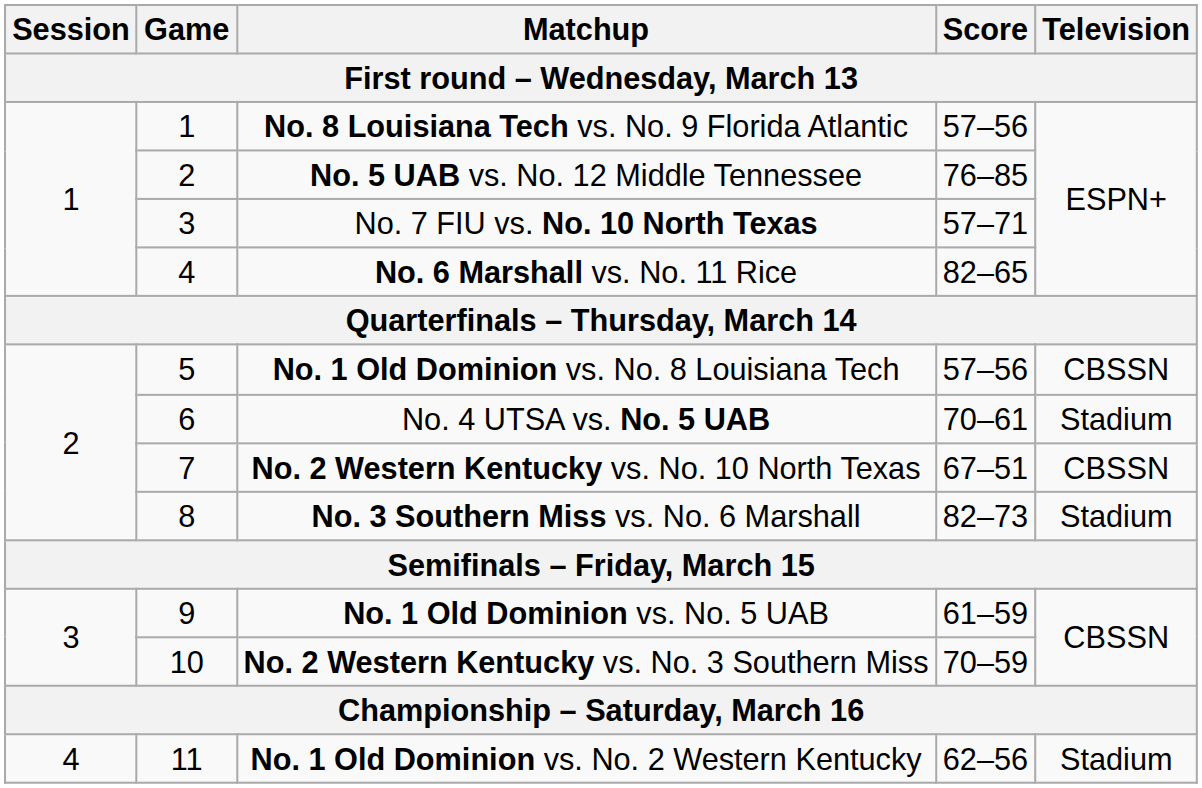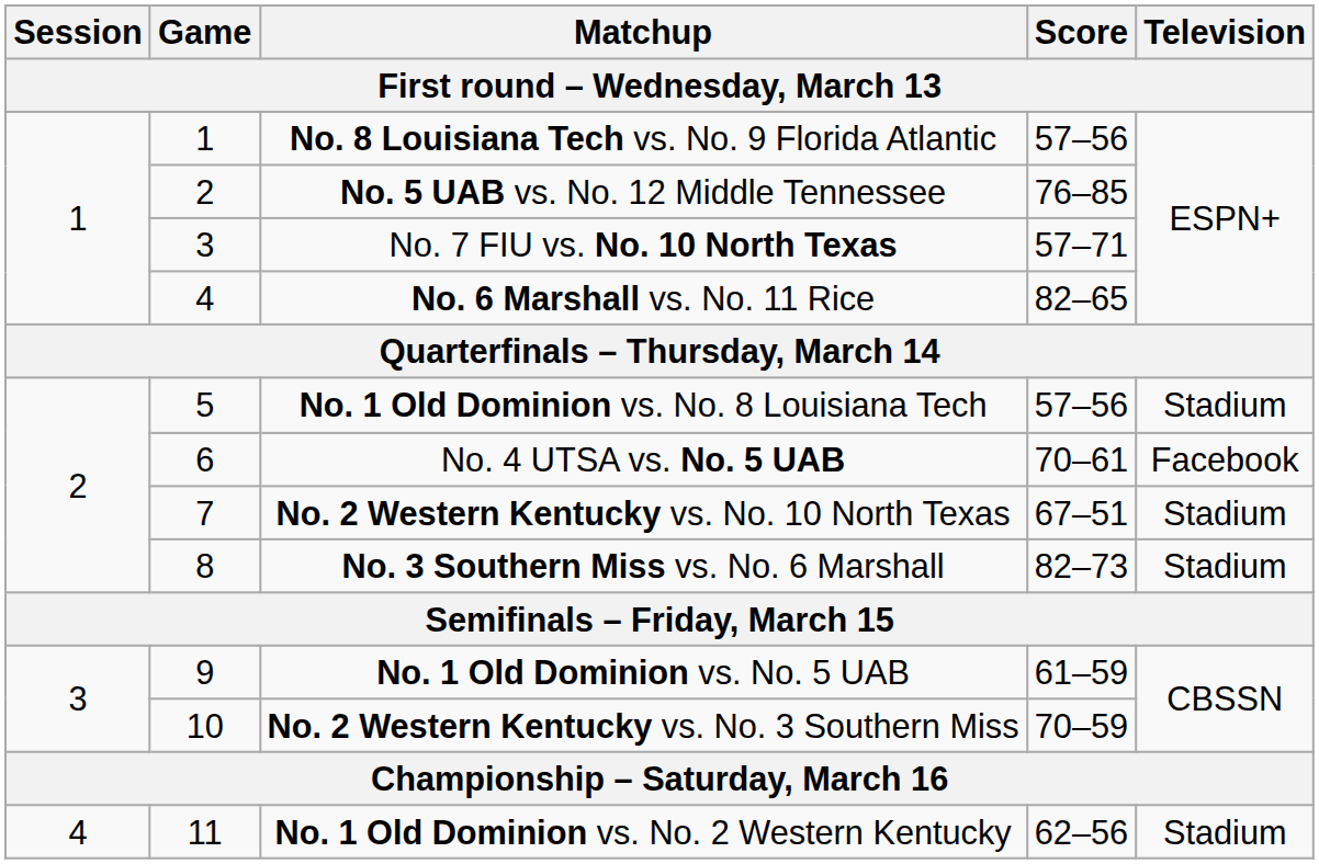No. 1 Old Dominion vs. No. 8 Louisiana Tech | Television: CBSSN -> Stadium
No. 4 UTSA vs. No. 5 UAB | Television: Stadium -> Facebook
No. 2 Western Kentucky vs. No. 10 North Texas | Television: CBSSN -> Stadium
